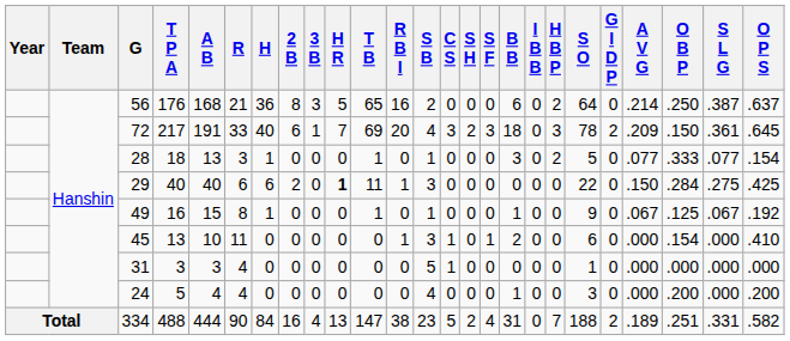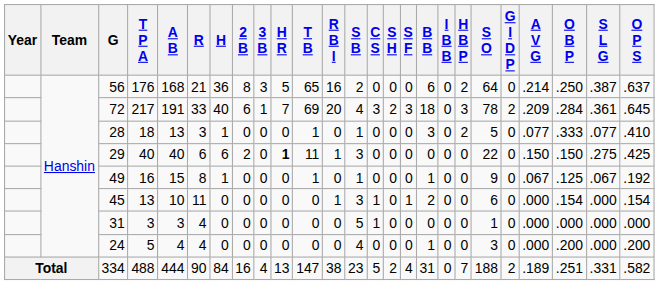72 | O B P: .150 -> .284
28 | O P S: .154 -> .410
29 | O B P: .284 -> .150
45 | O P S: .410 -> .154
